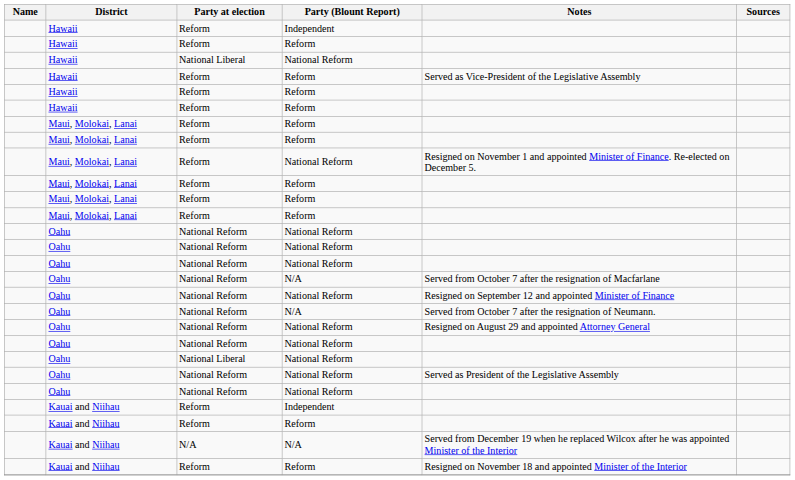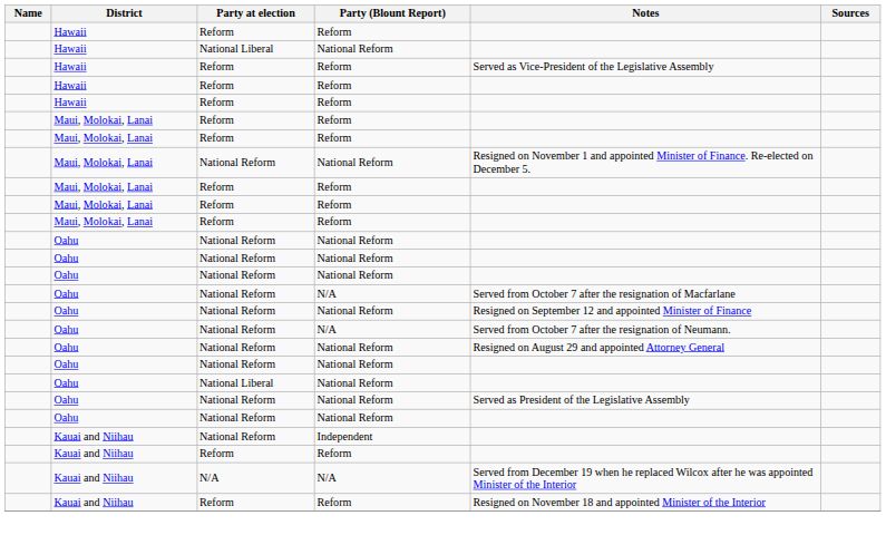- row: Hawaii | Reform | Independent
Maui, Molokai, Lanai / National Reform | Party at election: Reform -> National Reform
Kauai and Niihau / Independent | Party at election: Reform -> National Reform
